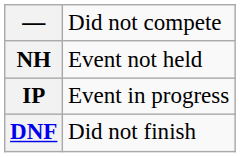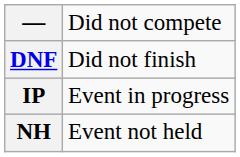rows swapped: DNF <-> NH
